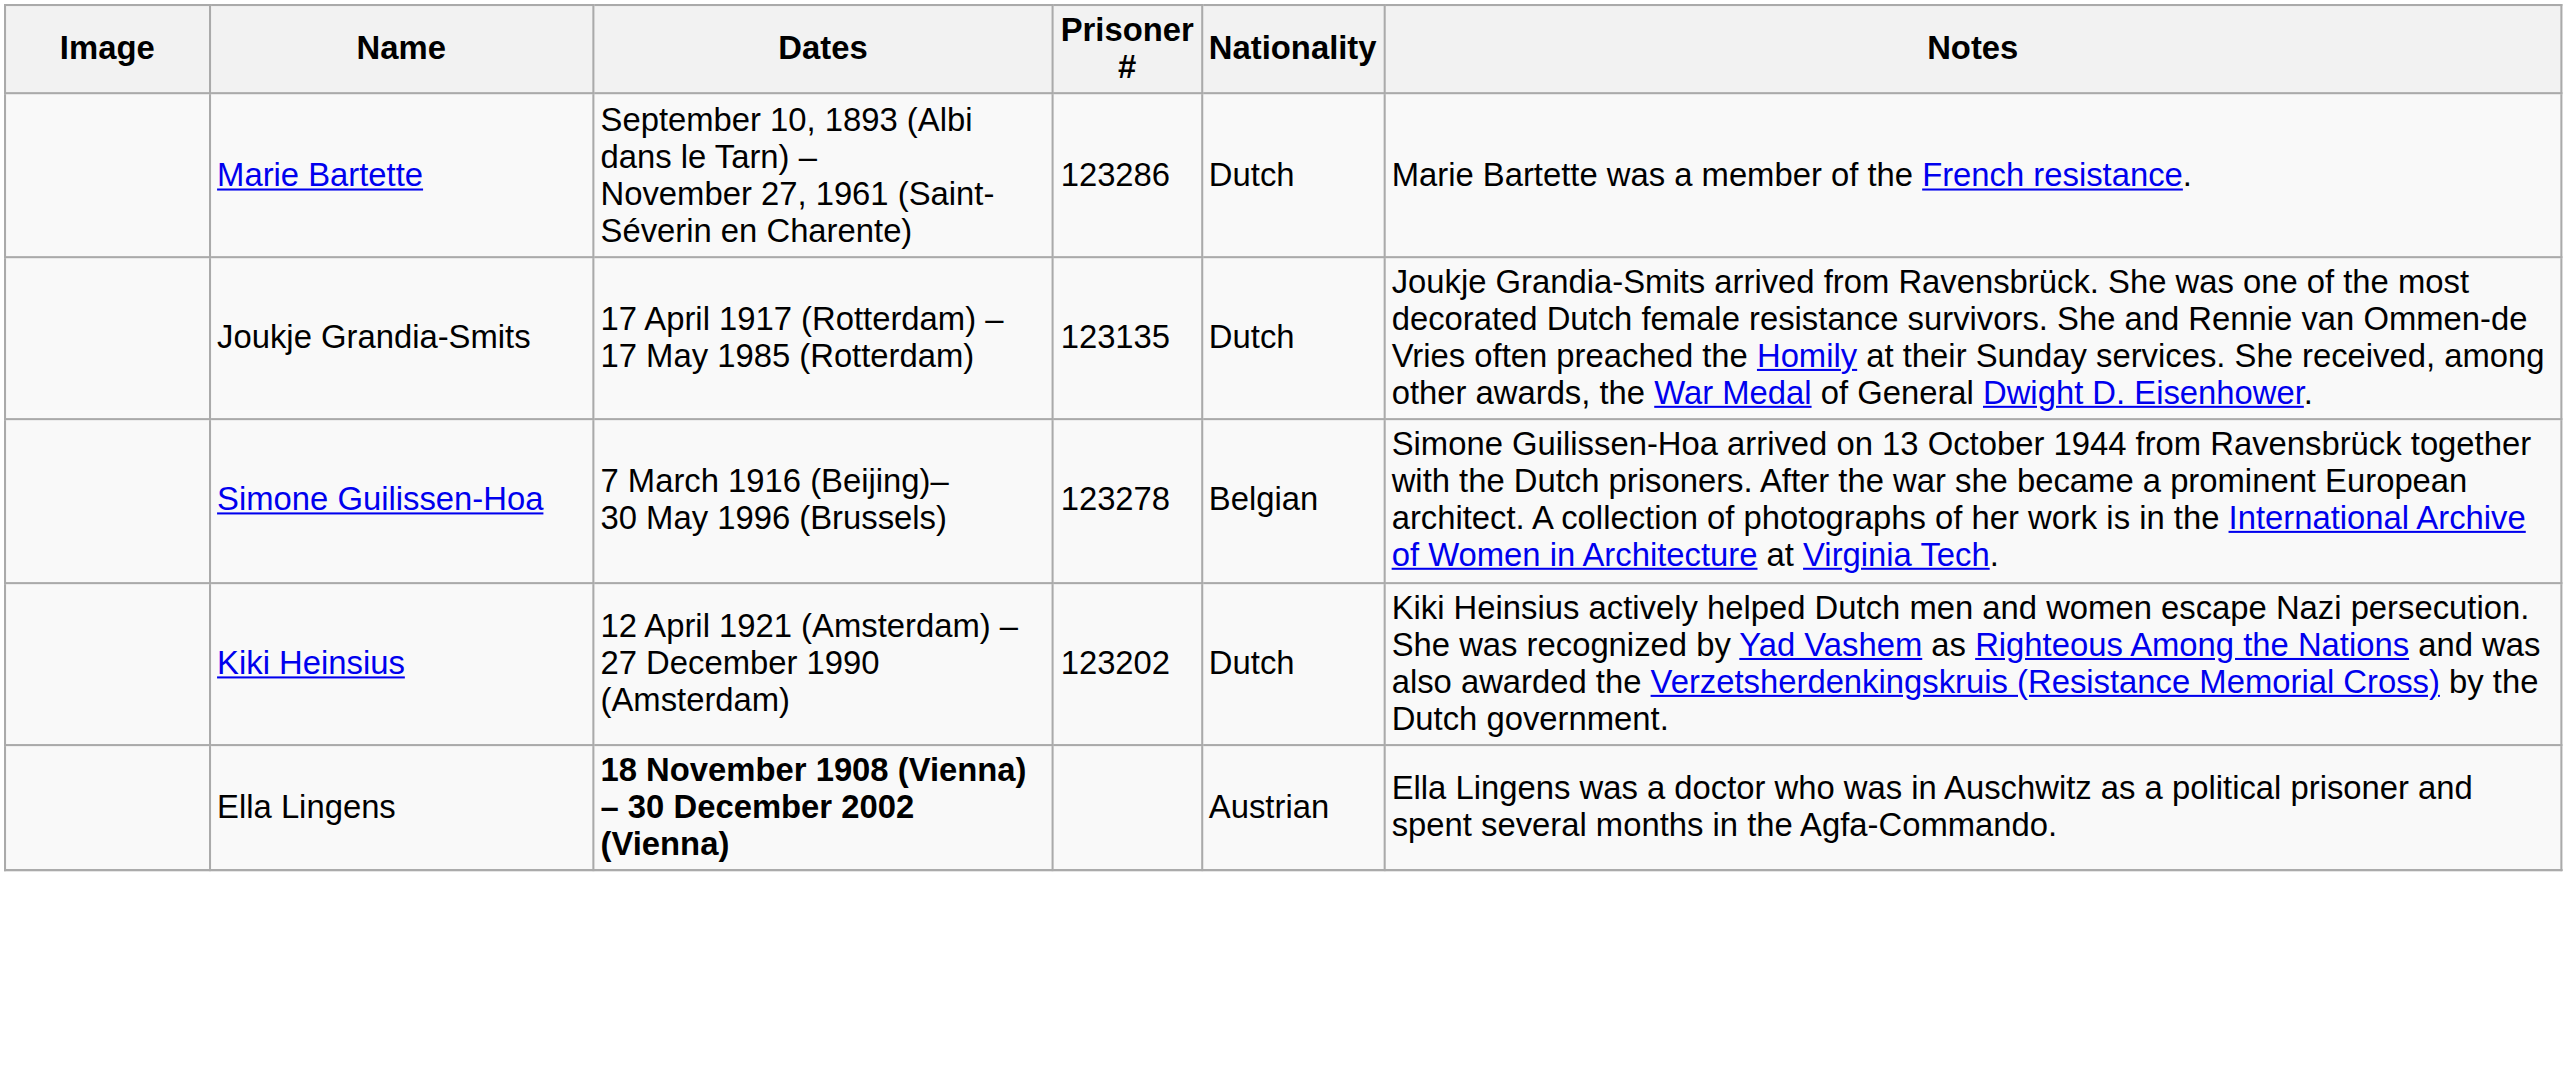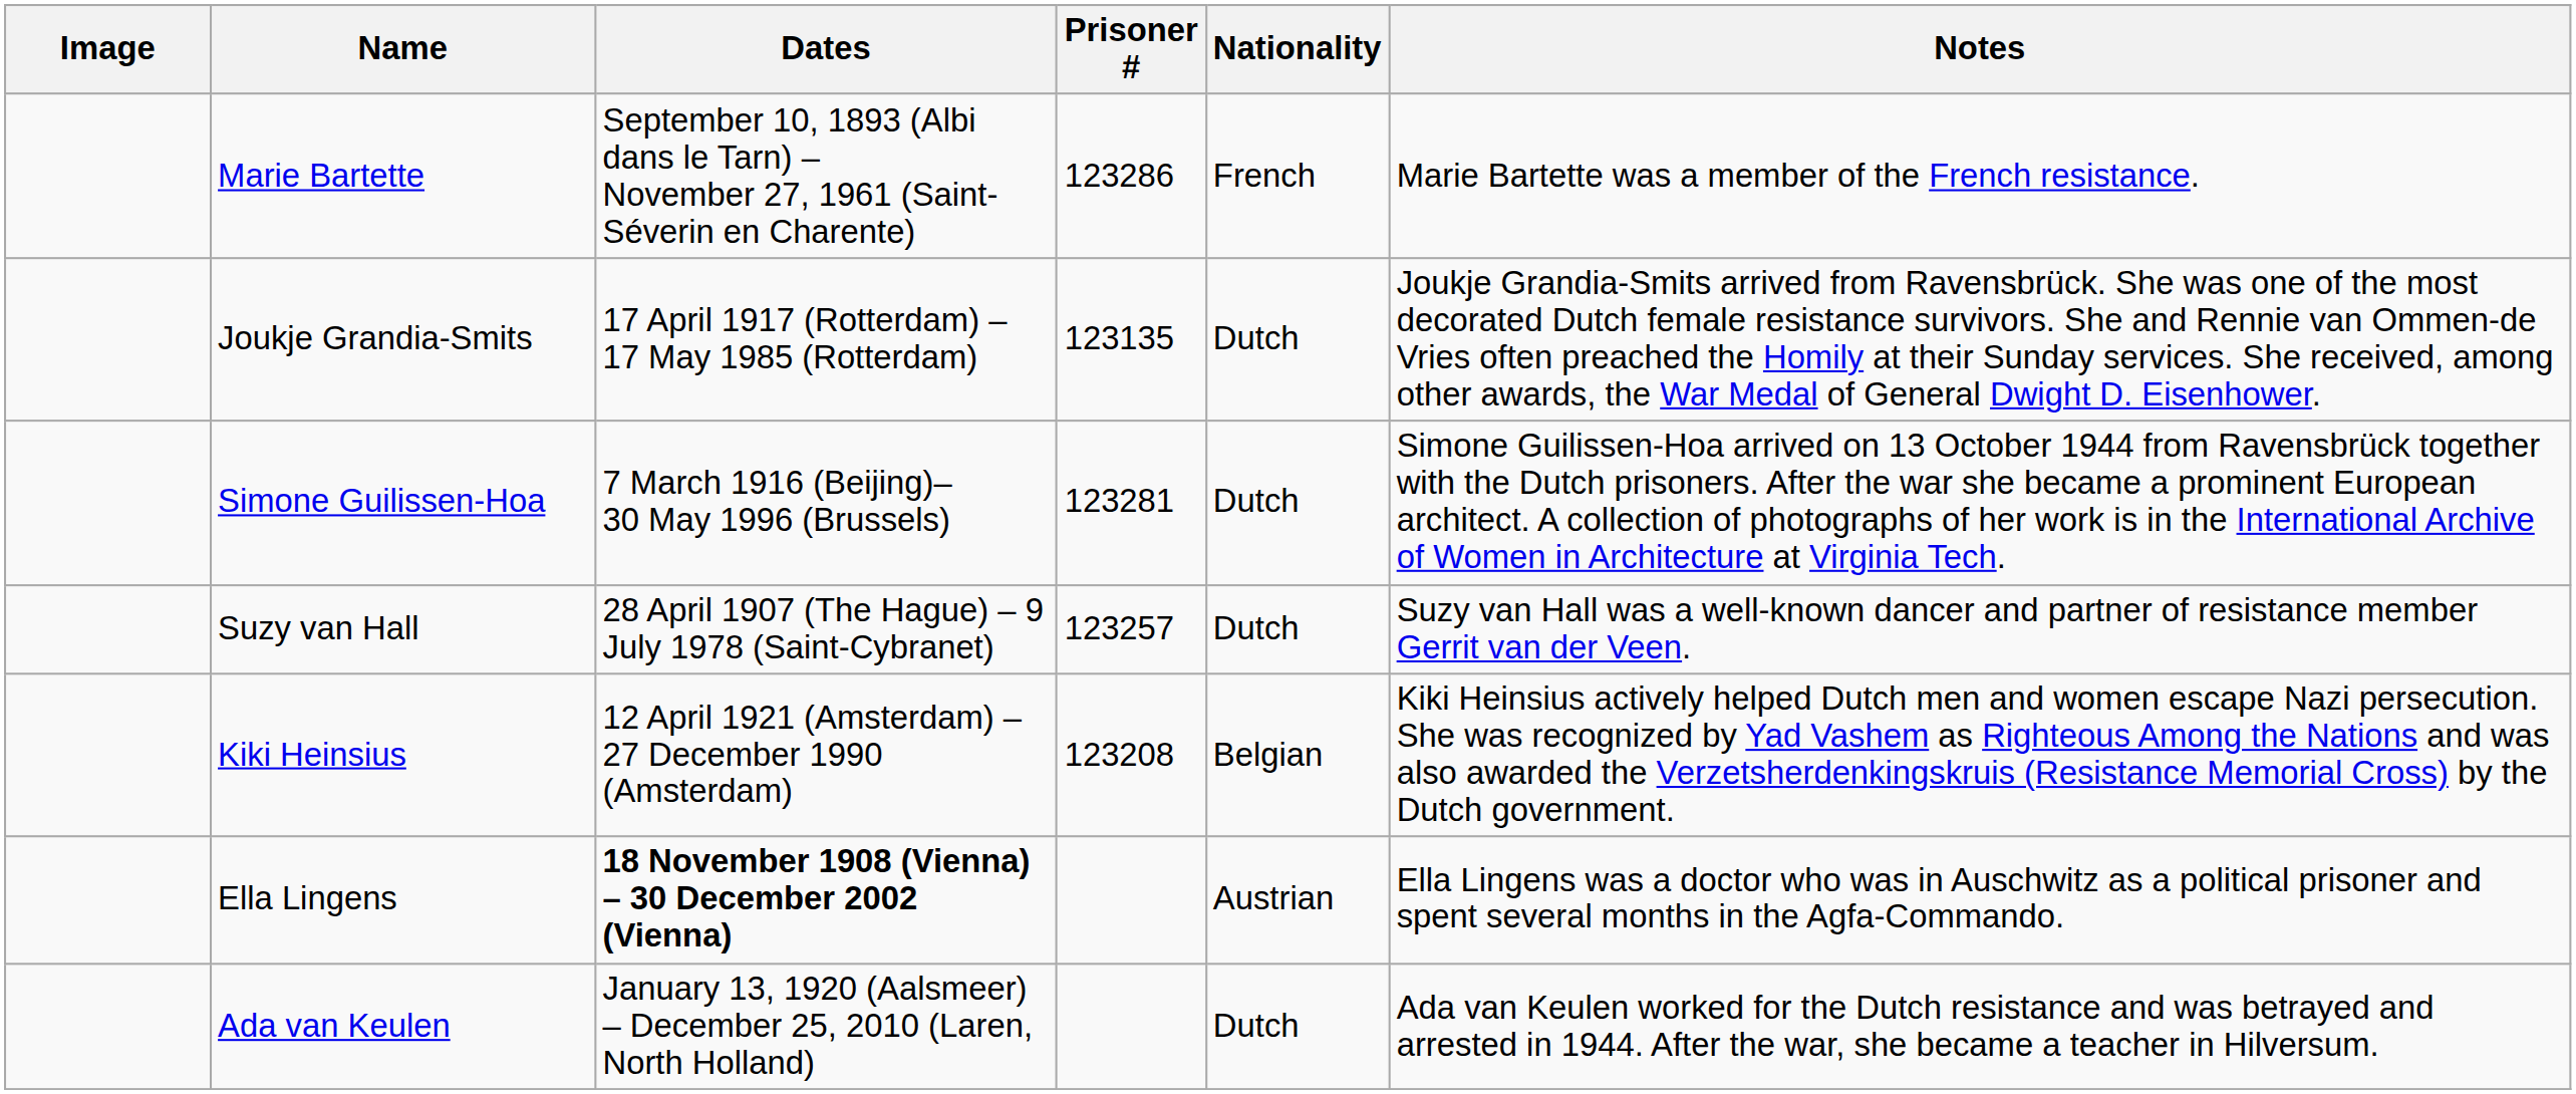Marie Bartette | Nationality: Dutch -> French
Simone Guilissen-Hoa | Prisoner #: 123278 -> 123281
Simone Guilissen-Hoa | Nationality: Belgian -> Dutch
+ row: Suzy van Hall | 28 April 1907 (The Hague) – 9 July 1978 (Saint-Cybranet) | 123257 | Dutch | Suzy van Hall was a well-known dancer and partner of resistance member Gerrit van der Veen.
Kiki Heinsius | Prisoner #: 123202 -> 123208
Kiki Heinsius | Nationality: Dutch -> Belgian
+ row: Ada van Keulen | January 13, 1920 (Aalsmeer) – December 25, 2010 (Laren, North Holland) | Dutch | Ada van Keulen worked for the Dutch resistance and was betrayed and arrested in 1944. After the war, she became a teacher in Hilversum.
